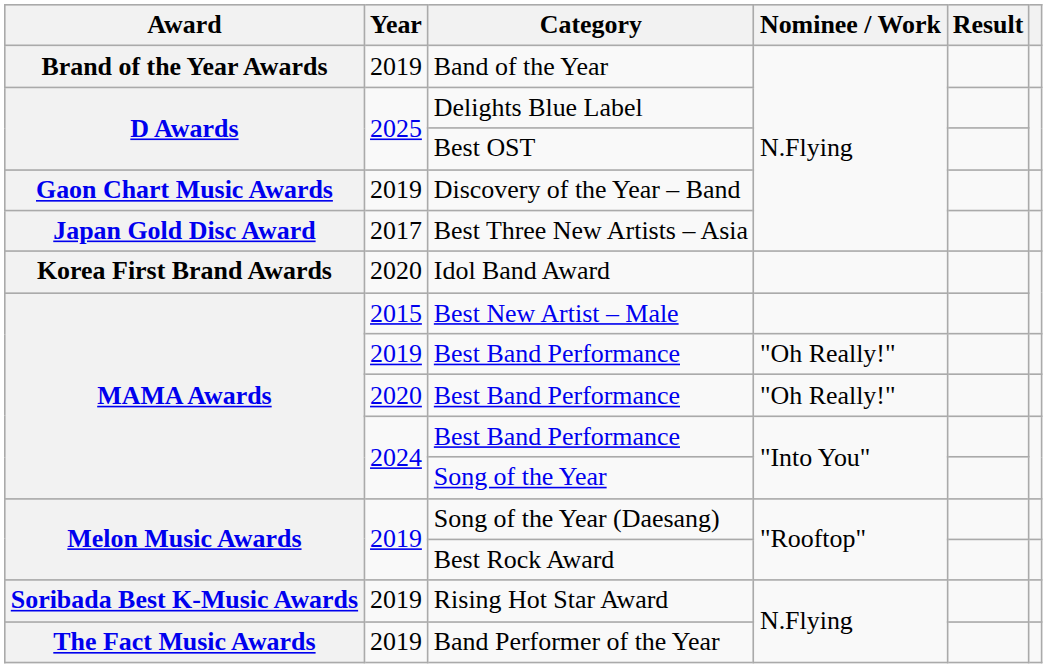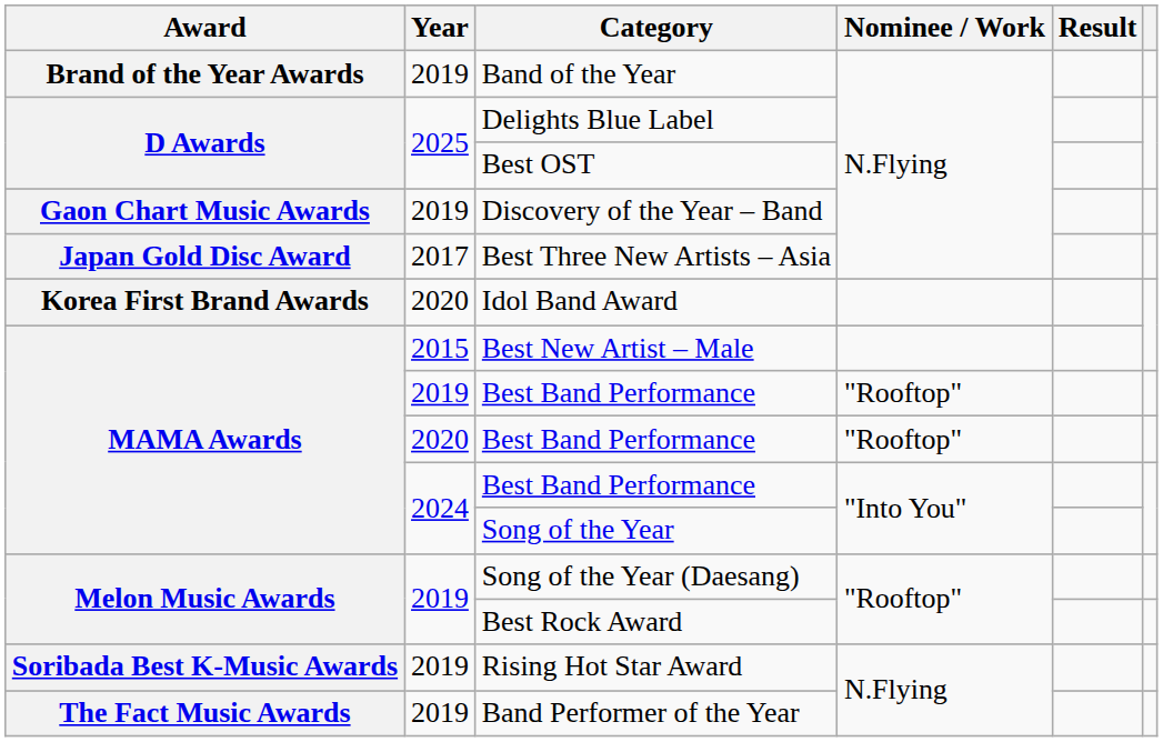2019 / Best Band Performance | Nominee / Work: "Oh Really!" -> "Rooftop"
2020 / Best Band Performance | Nominee / Work: "Oh Really!" -> "Rooftop"
